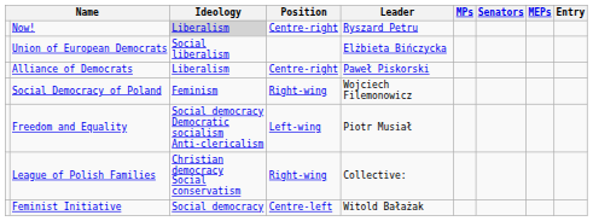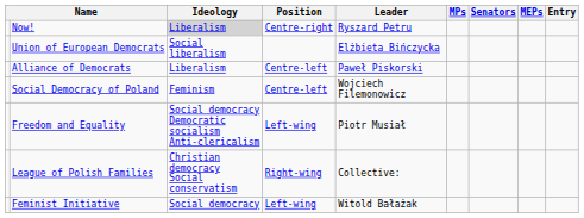Alliance of Democrats | Position: Centre-right -> Centre-left
Social Democracy of Poland | Position: Right-wing -> Centre-left
Feminist Initiative | Position: Centre-left -> Left-wing
